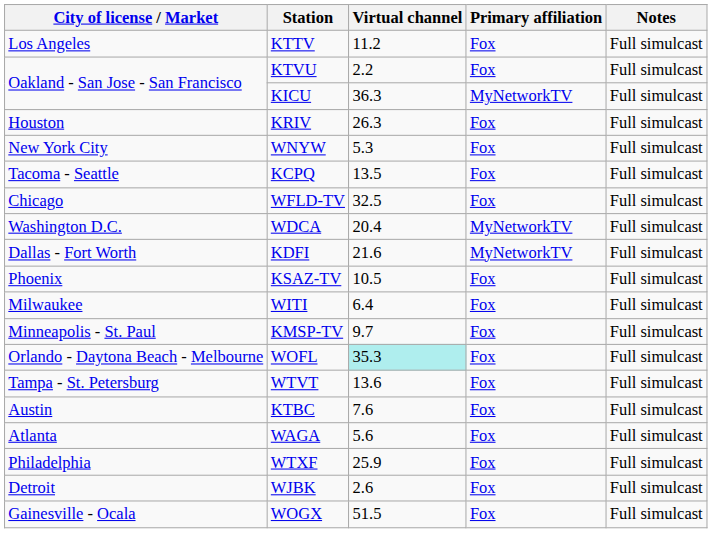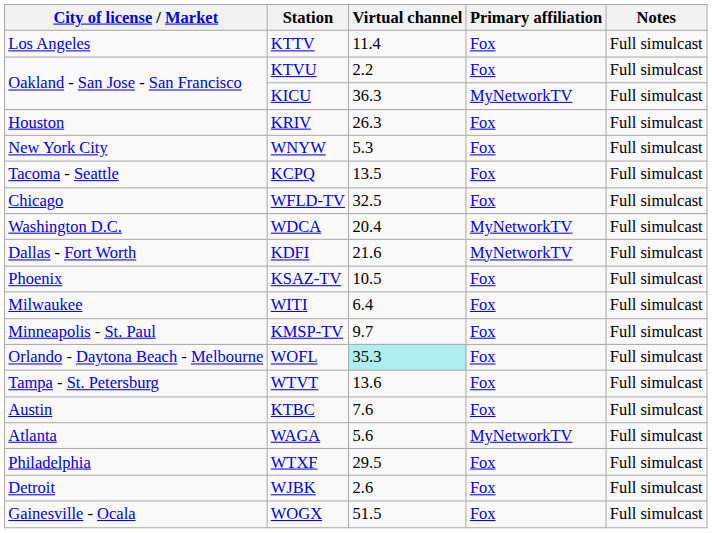KTTV | Virtual channel: 11.2 -> 11.4
WAGA | Primary affiliation: Fox -> MyNetworkTV
WTXF | Virtual channel: 25.9 -> 29.5
